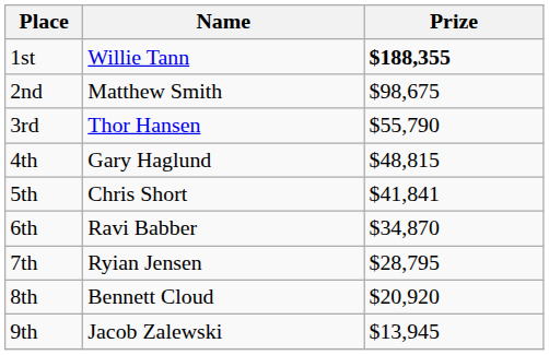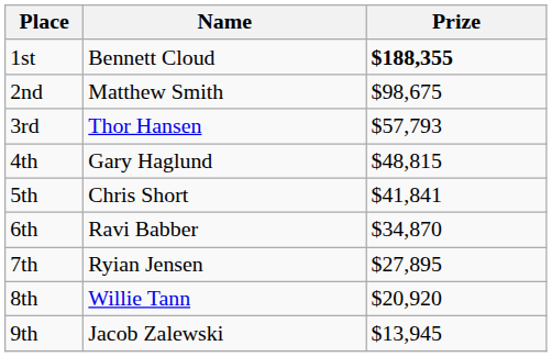1st | Name: Willie Tann -> Bennett Cloud
3rd | Prize: $55,790 -> $57,793
7th | Prize: $28,795 -> $27,895
8th | Name: Bennett Cloud -> Willie Tann
